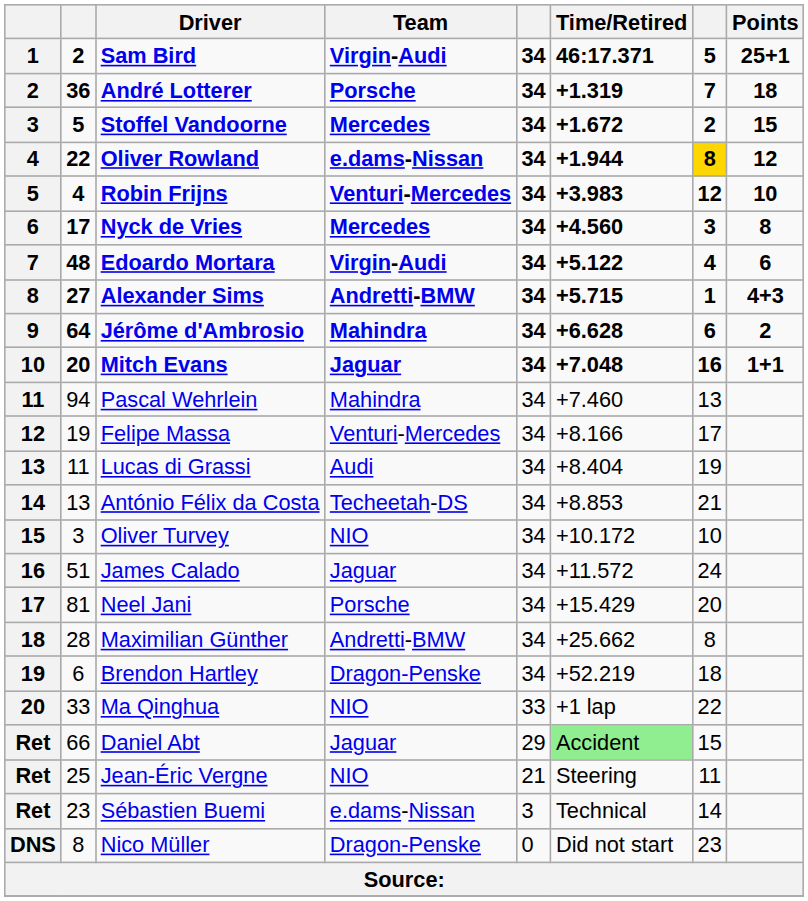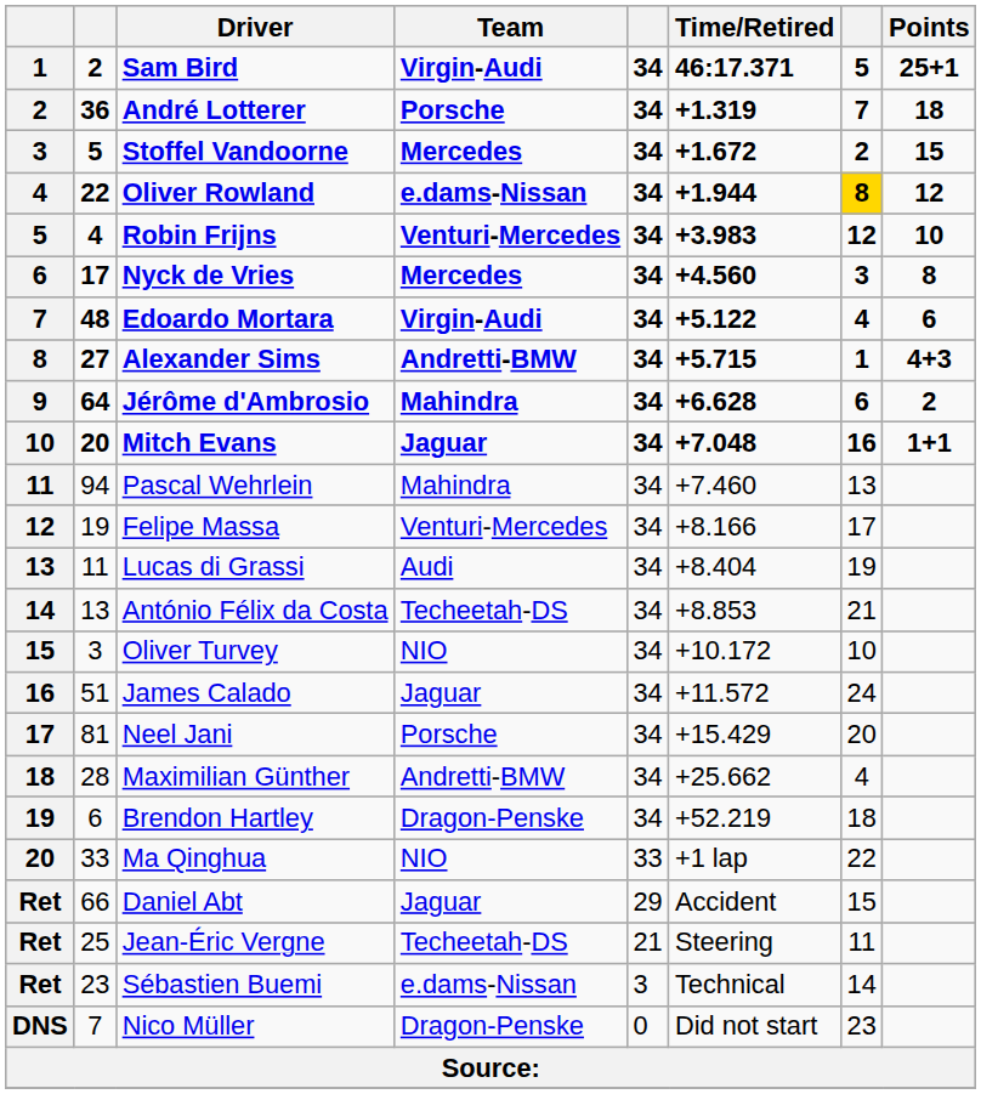Maximilian Günther | column 7: 8 -> 4
Daniel Abt | Time/Retired: lightgreen background -> no background
Jean-Éric Vergne | Team: NIO -> Techeetah-DS
Nico Müller | column 2: 8 -> 7
